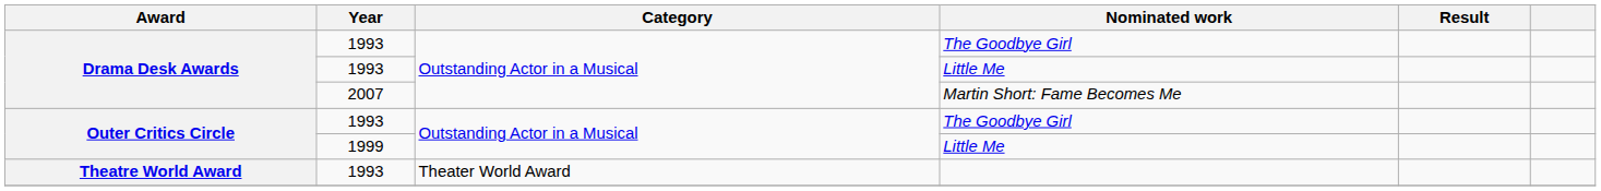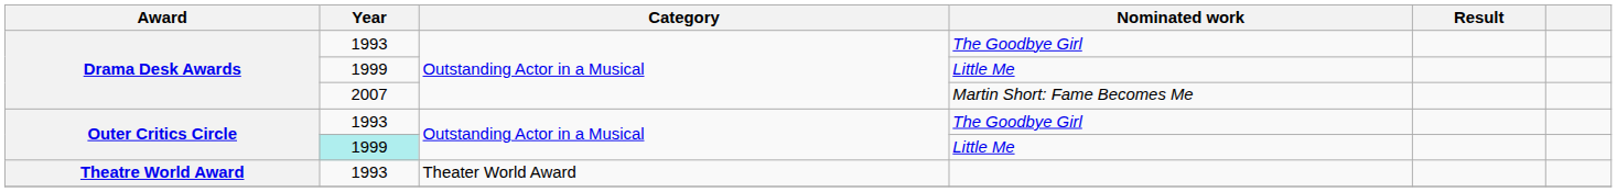Drama Desk Awards / Little Me | Year: 1993 -> 1999
Outer Critics Circle / Little Me | Year: no background -> paleturquoise background
